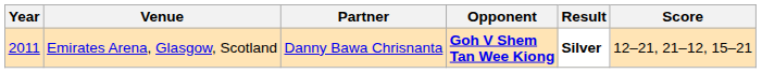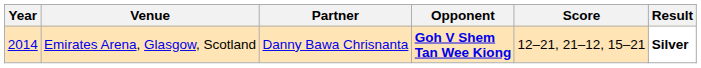columns swapped: Score <-> Result
Emirates Arena, Glasgow, Scotland | Year: 2011 -> 2014
